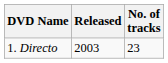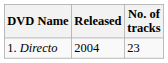1. Directo | Released: 2003 -> 2004
